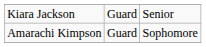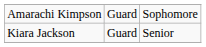rows swapped: Kiara Jackson <-> Amarachi Kimpson
